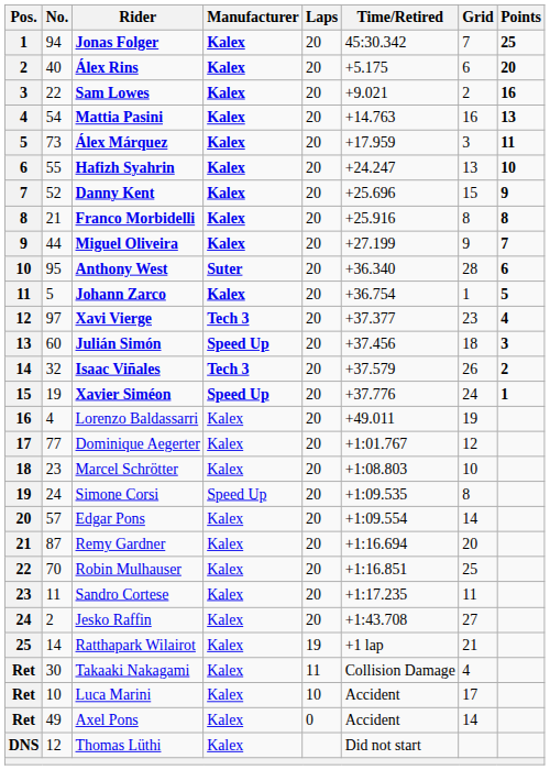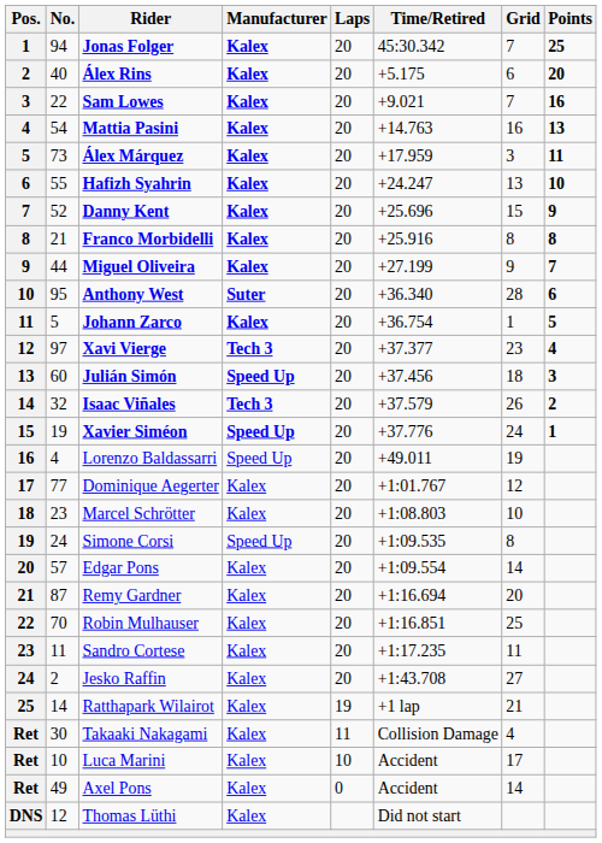Sam Lowes | Grid: 2 -> 7
Lorenzo Baldassarri | Manufacturer: Kalex -> Speed Up
